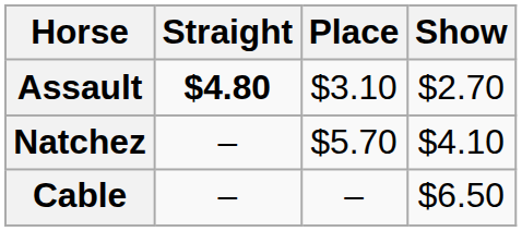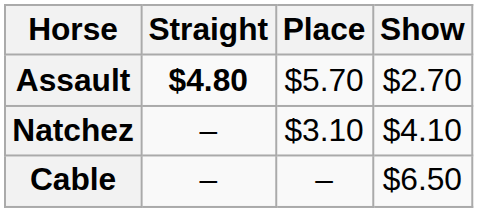Assault | Place: $3.10 -> $5.70
Natchez | Place: $5.70 -> $3.10
